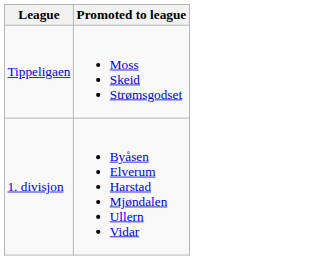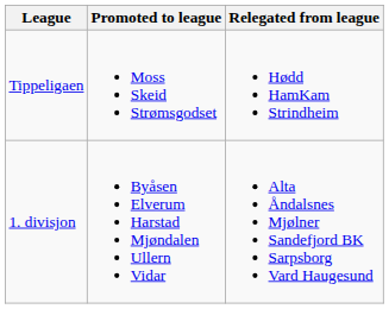+ column: Relegated from league | Hødd HamKam Strindheim | Alta Åndalsnes Mjølner Sandefjord BK Sarpsborg Vard Haugesund
